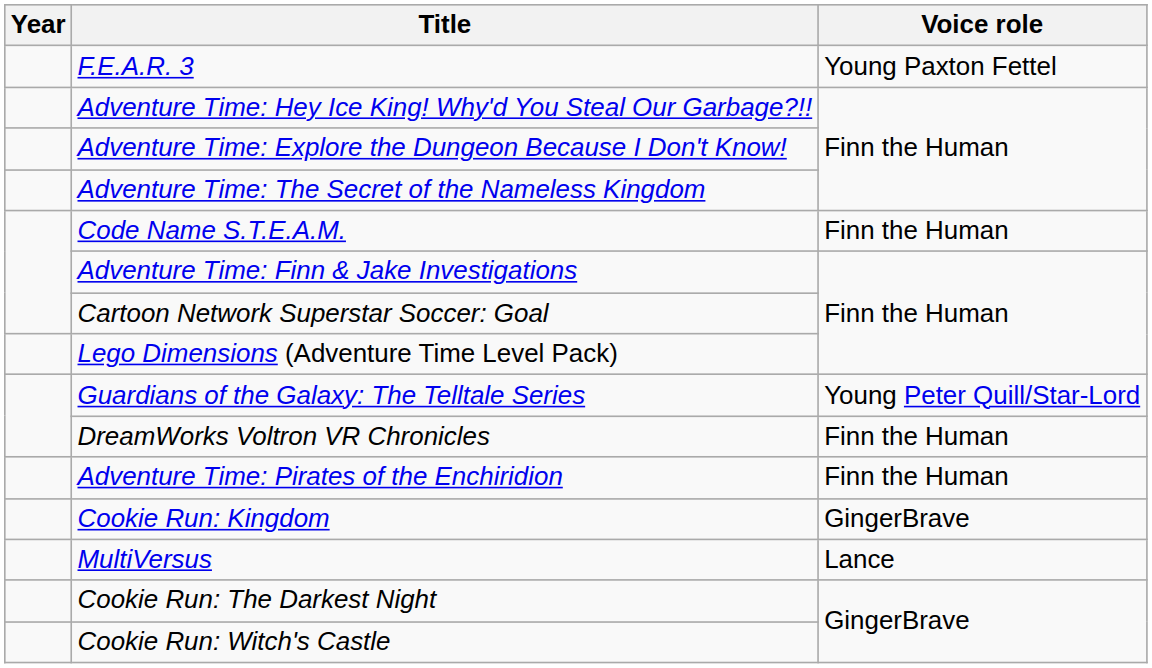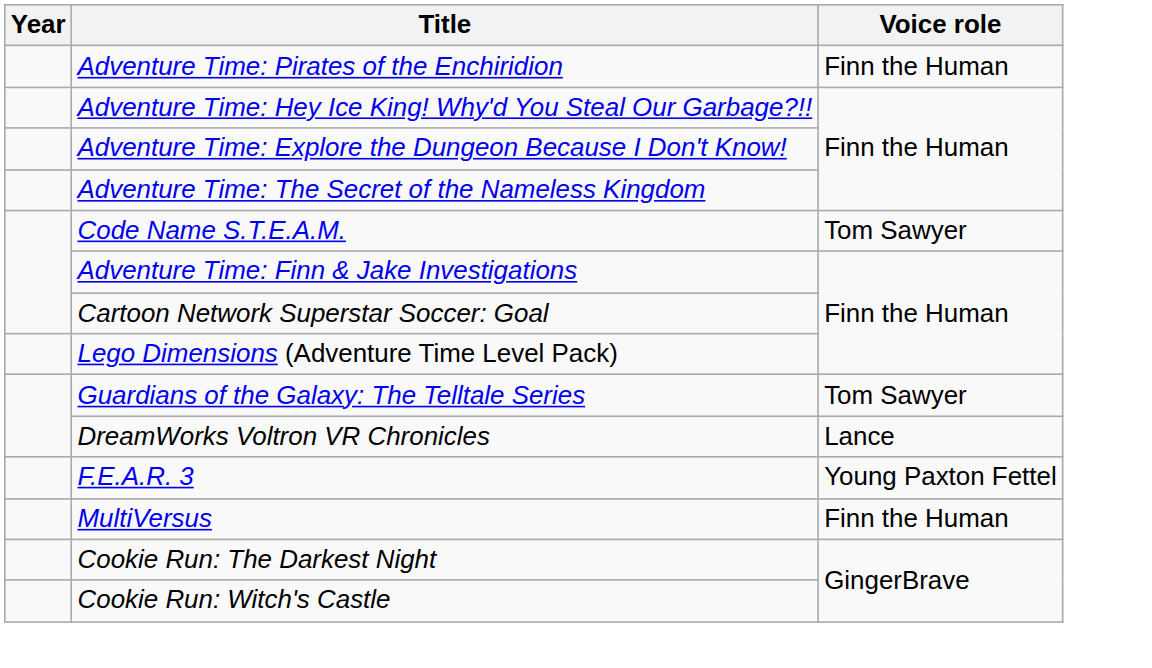rows swapped: F.E.A.R. 3 <-> Adventure Time: Pirates of the Enchiridion
Code Name S.T.E.A.M. | Voice role: Finn the Human -> Tom Sawyer
Guardians of the Galaxy: The Telltale Series | Voice role: Young Peter Quill/Star-Lord -> Tom Sawyer
DreamWorks Voltron VR Chronicles | Voice role: Finn the Human -> Lance
- row: Cookie Run: Kingdom | GingerBrave
MultiVersus | Voice role: Lance -> Finn the Human
